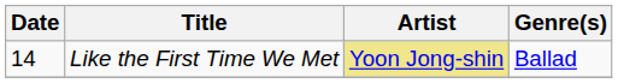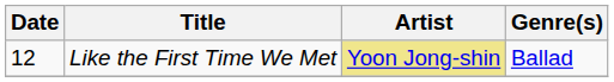Like the First Time We Met | Date: 14 -> 12
